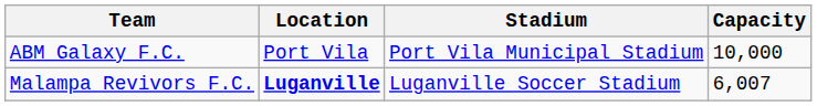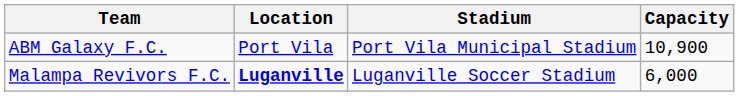ABM Galaxy F.C. | Capacity: 10,000 -> 10,900
Malampa Revivors F.C. | Capacity: 6,007 -> 6,000
